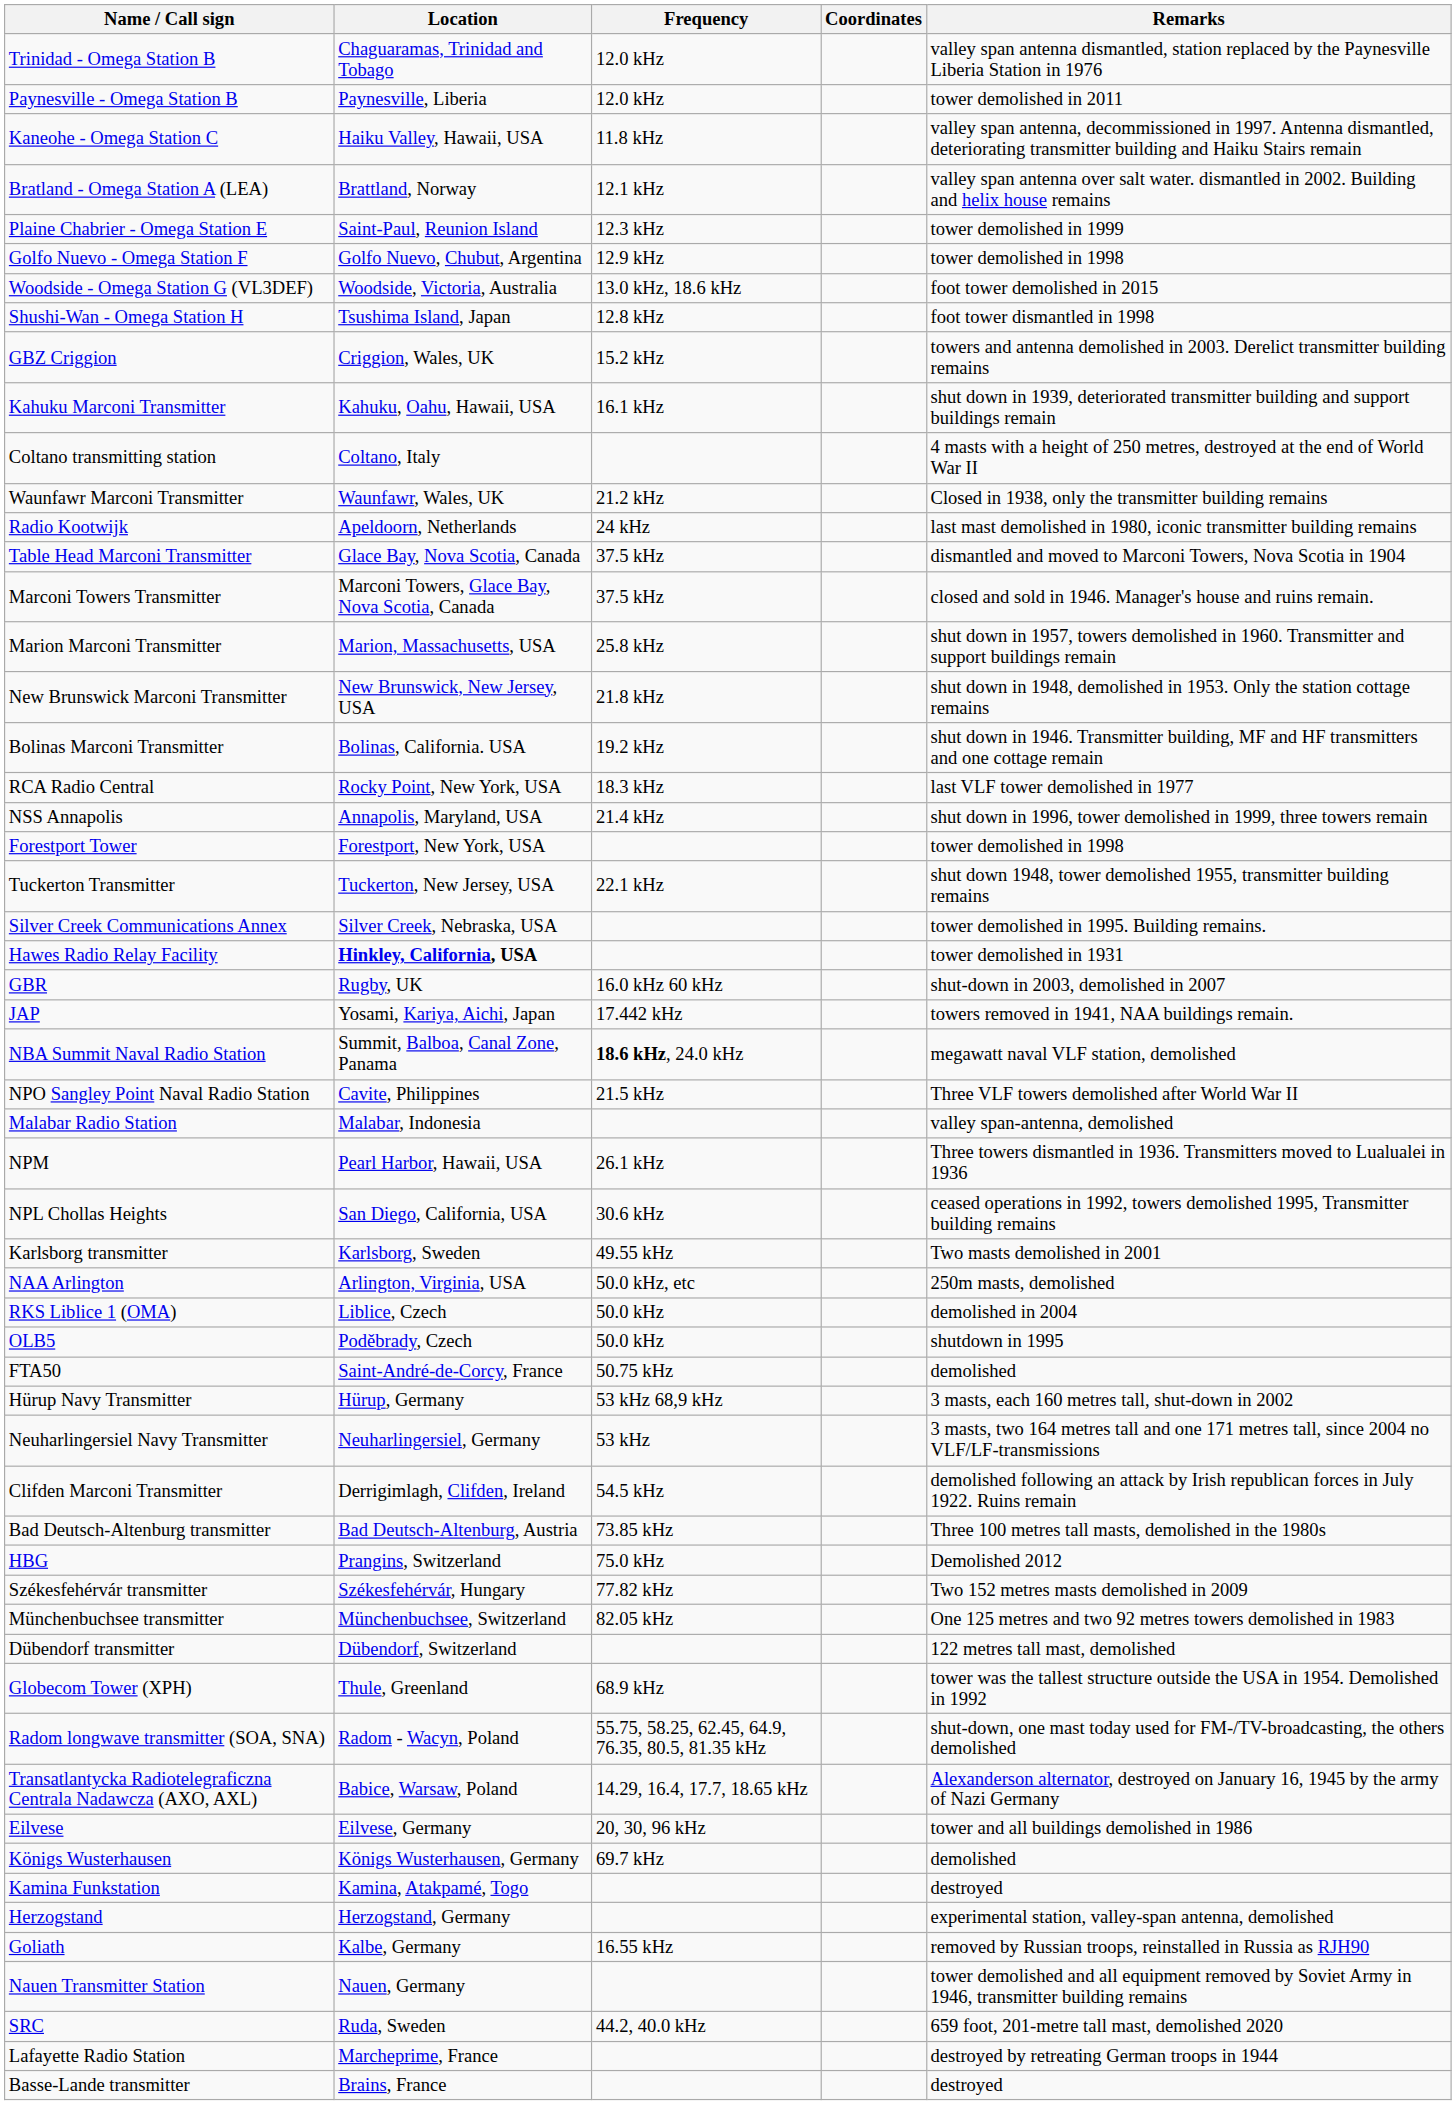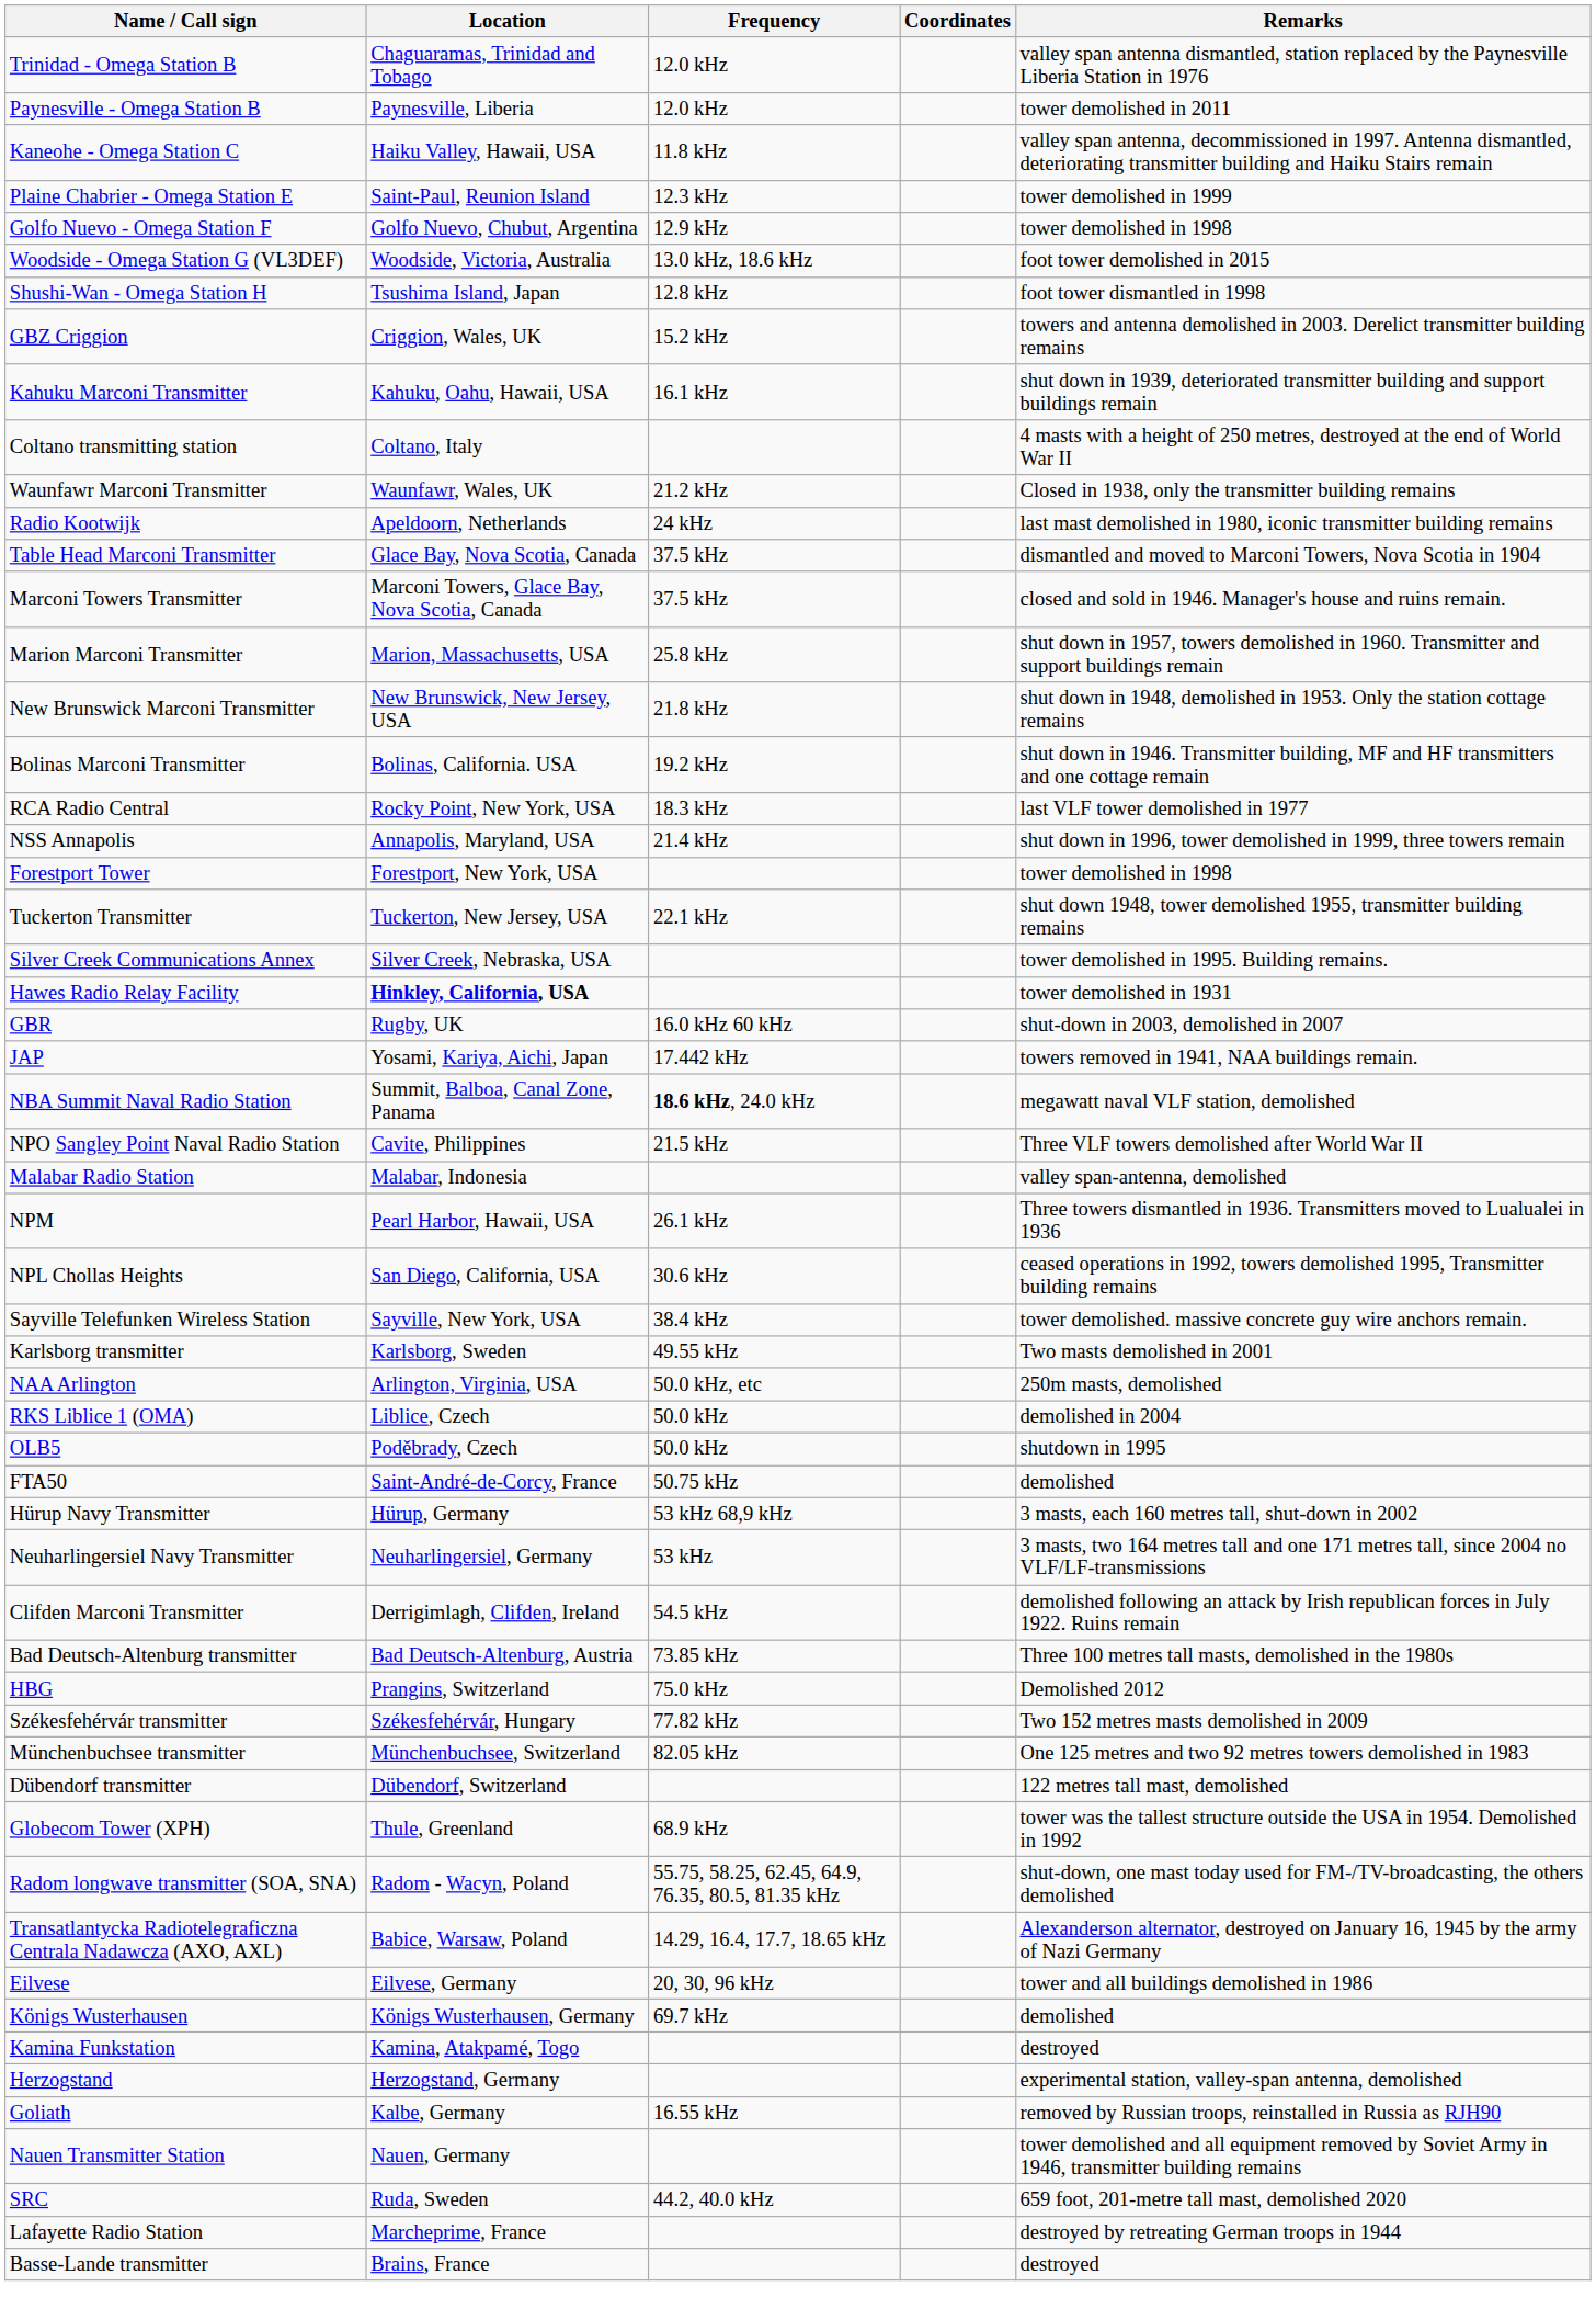- row: Bratland - Omega Station A (LEA) | Brattland, Norway | 12.1 kHz | valley span antenna over salt water. dismantled in 2002. Building and helix house remains
+ row: Sayville Telefunken Wireless Station | Sayville, New York, USA | 38.4 kHz | tower demolished. massive concrete guy wire anchors remain.
